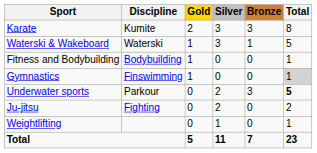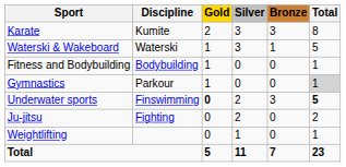Gymnastics | Discipline: Finswimming -> Parkour
Underwater sports | Discipline: Parkour -> Finswimming
Underwater sports | Gold: normal -> bold
